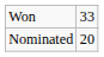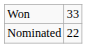Nominated | column 2: 20 -> 22
